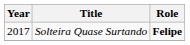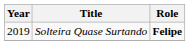Solteira Quase Surtando | Year: 2017 -> 2019
